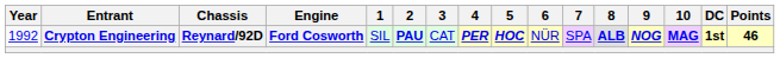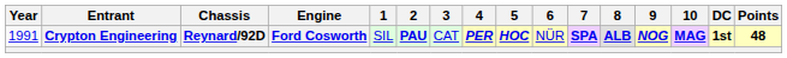Crypton Engineering | Year: 1992 -> 1991
Crypton Engineering | 7: normal -> bold
Crypton Engineering | Points: 46 -> 48
